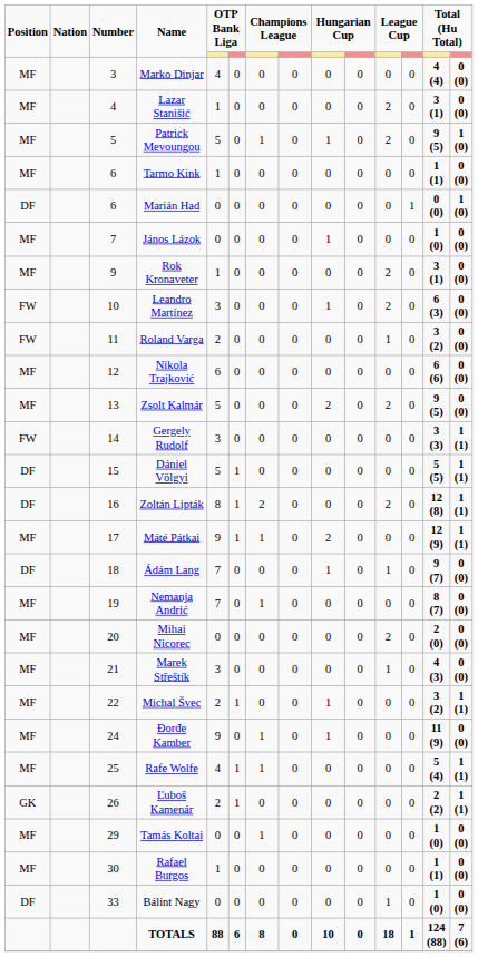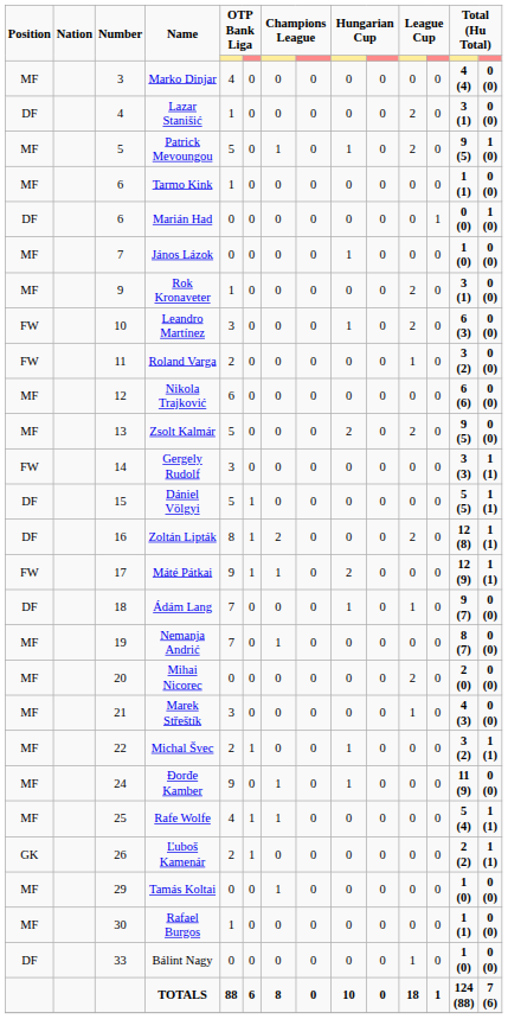Lazar Stanišić | Position: MF -> DF
Máté Pátkai | Position: MF -> FW
